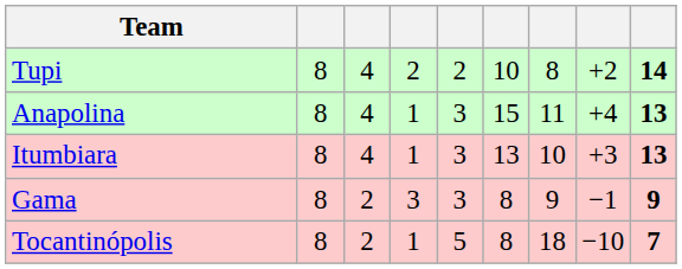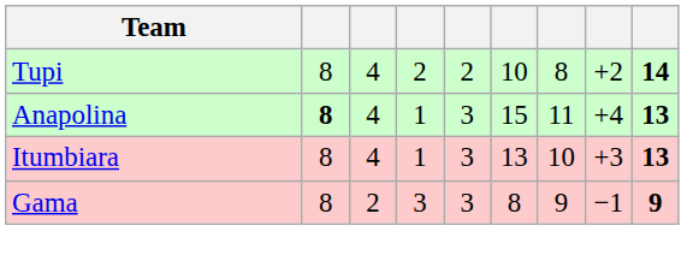Anapolina | column 2: normal -> bold
- row: Tocantinópolis | 8 | 2 | 1 | 5 | 8 | 18 | −10 | 7
